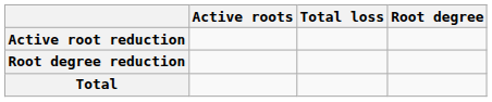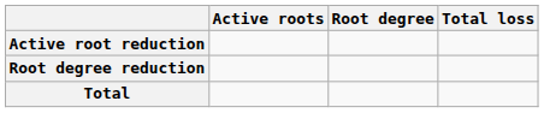columns swapped: Total loss <-> Root degree
